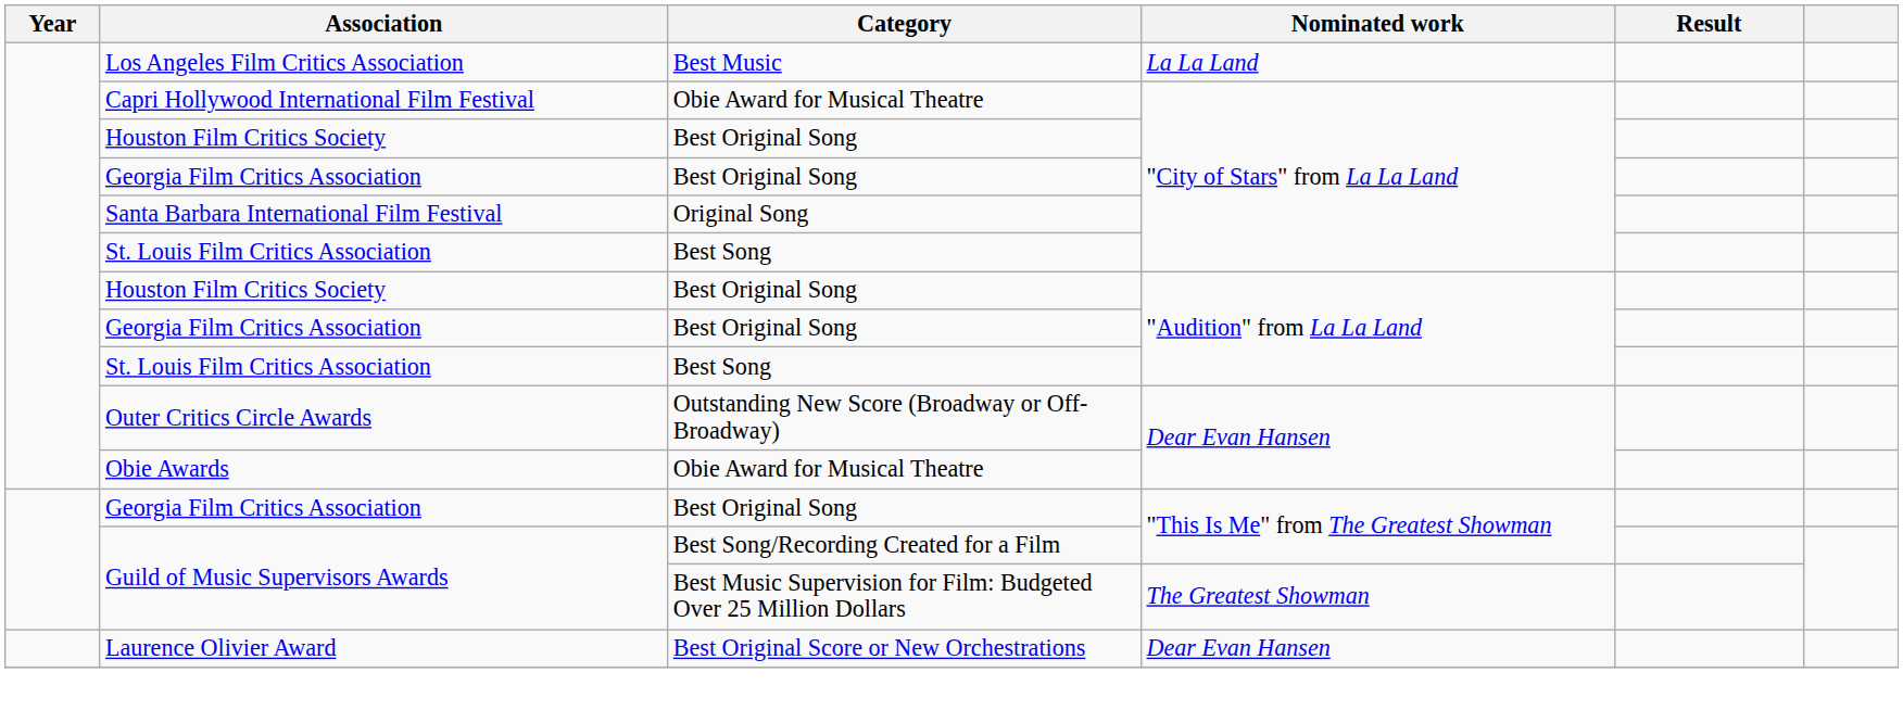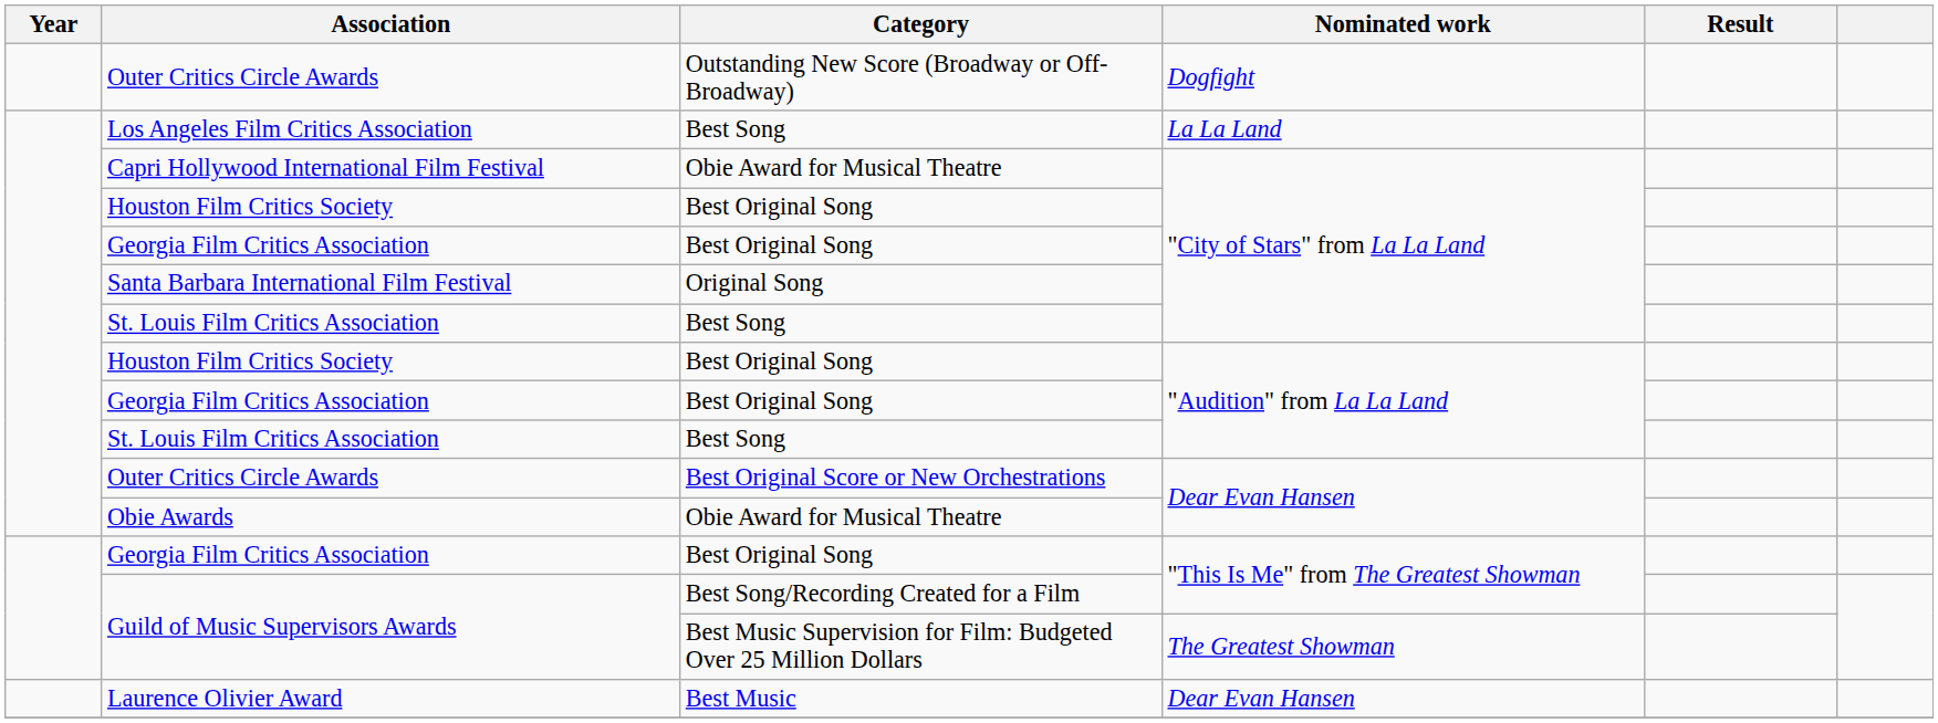+ row: Outer Critics Circle Awards | Outstanding New Score (Broadway or Off-Broadway) | Dogfight
Los Angeles Film Critics Association | Category: Best Music -> Best Song
Outer Critics Circle Awards / Dear Evan Hansen | Category: Outstanding New Score (Broadway or Off-Broadway) -> Best Original Score or New Orchestrations
Laurence Olivier Award | Category: Best Original Score or New Orchestrations -> Best Music
